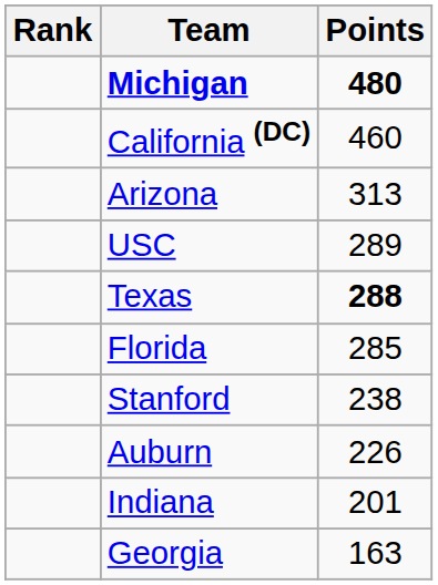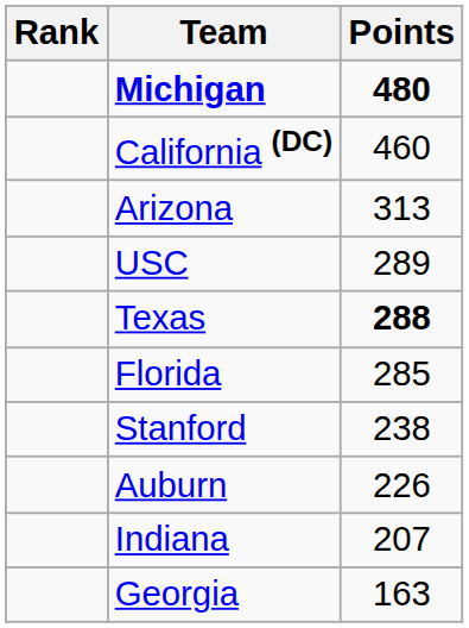Indiana | Points: 201 -> 207
